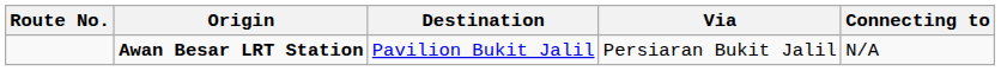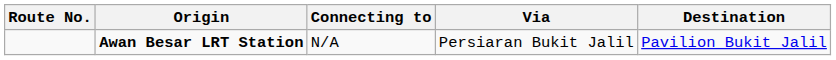columns swapped: Destination <-> Connecting to
